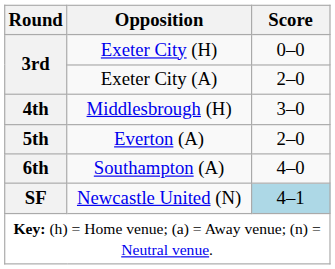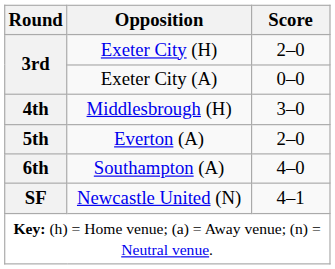Exeter City (H) | Score: 0–0 -> 2–0
Exeter City (A) | Score: 2–0 -> 0–0
Newcastle United (N) | Score: lightblue background -> no background
